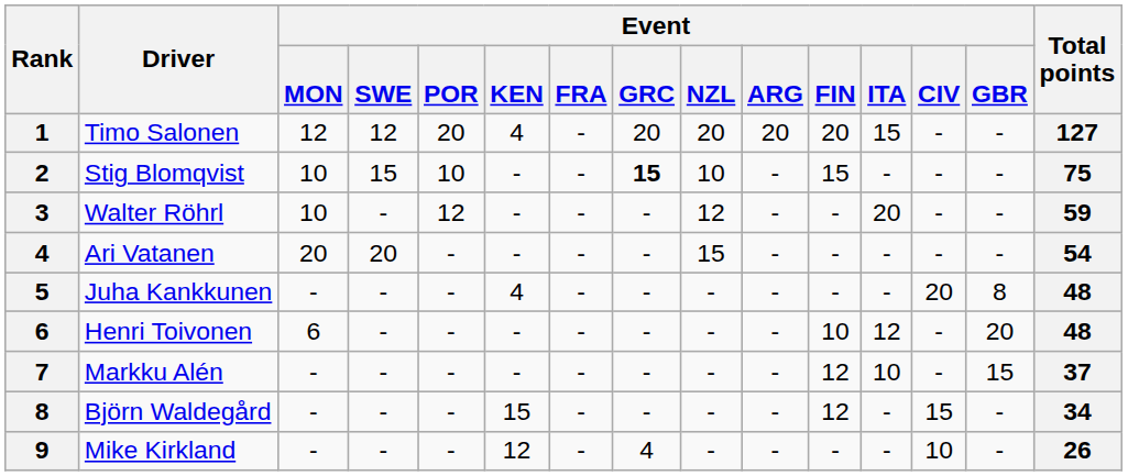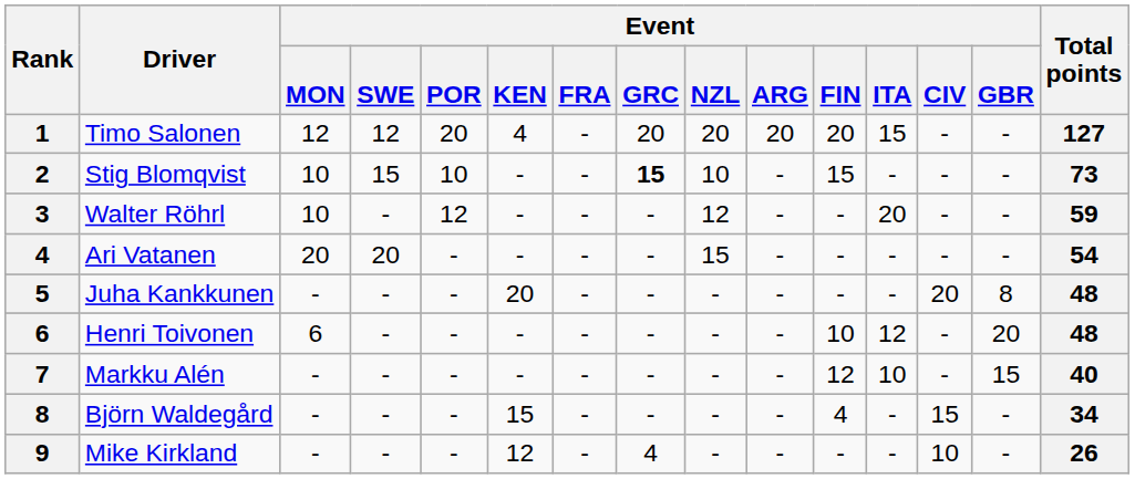Stig Blomqvist | Total points: 75 -> 73
Juha Kankkunen | Event / KEN: 4 -> 20
Markku Alén | Total points: 37 -> 40
Björn Waldegård | Event / FIN: 12 -> 4
